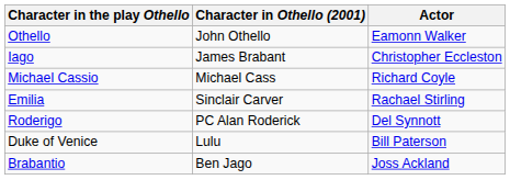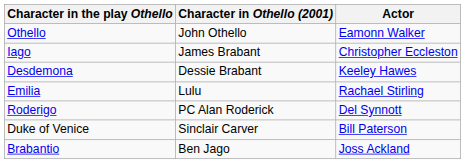+ row: Desdemona | Dessie Brabant | Keeley Hawes
- row: Michael Cassio | Michael Cass | Richard Coyle
Emilia | Character in Othello (2001): Sinclair Carver -> Lulu
Duke of Venice | Character in Othello (2001): Lulu -> Sinclair Carver
